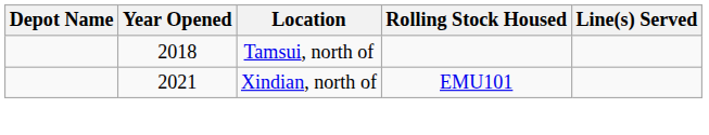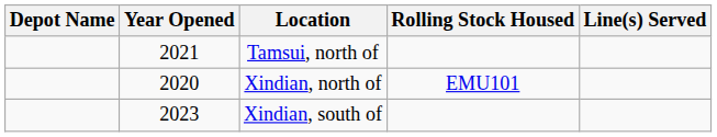Tamsui, north of | Year Opened: 2018 -> 2021
Xindian, north of | Year Opened: 2021 -> 2020
+ row: 2023 | Xindian, south of
